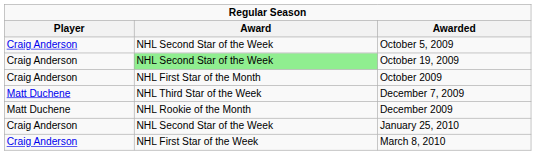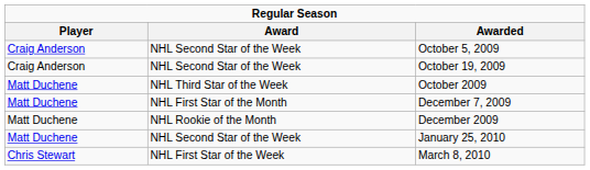October 19, 2009 | Award: lightgreen background -> no background
October 2009 | Player: Craig Anderson -> Matt Duchene
October 2009 | Award: NHL First Star of the Month -> NHL Third Star of the Week
December 7, 2009 | Award: NHL Third Star of the Week -> NHL First Star of the Month
January 25, 2010 | Player: Craig Anderson -> Matt Duchene
March 8, 2010 | Player: Craig Anderson -> Chris Stewart
